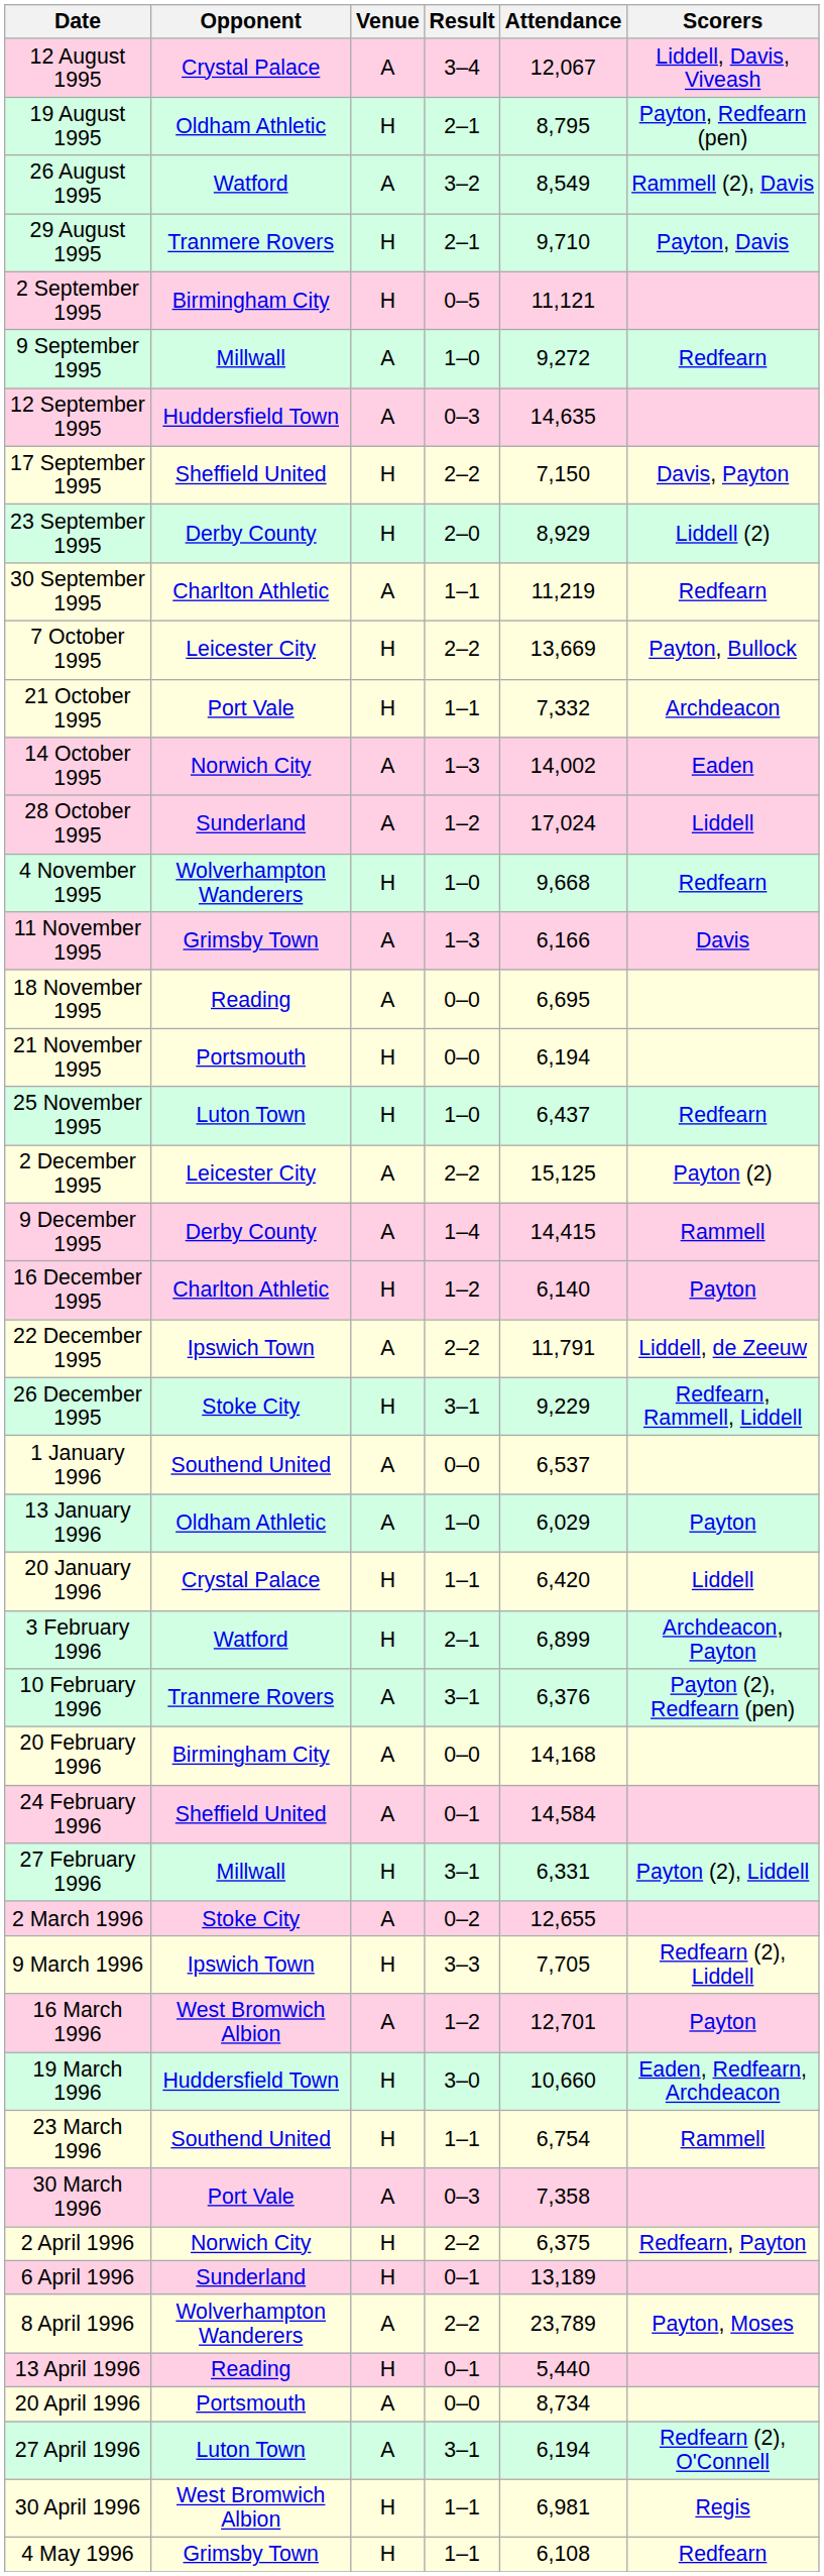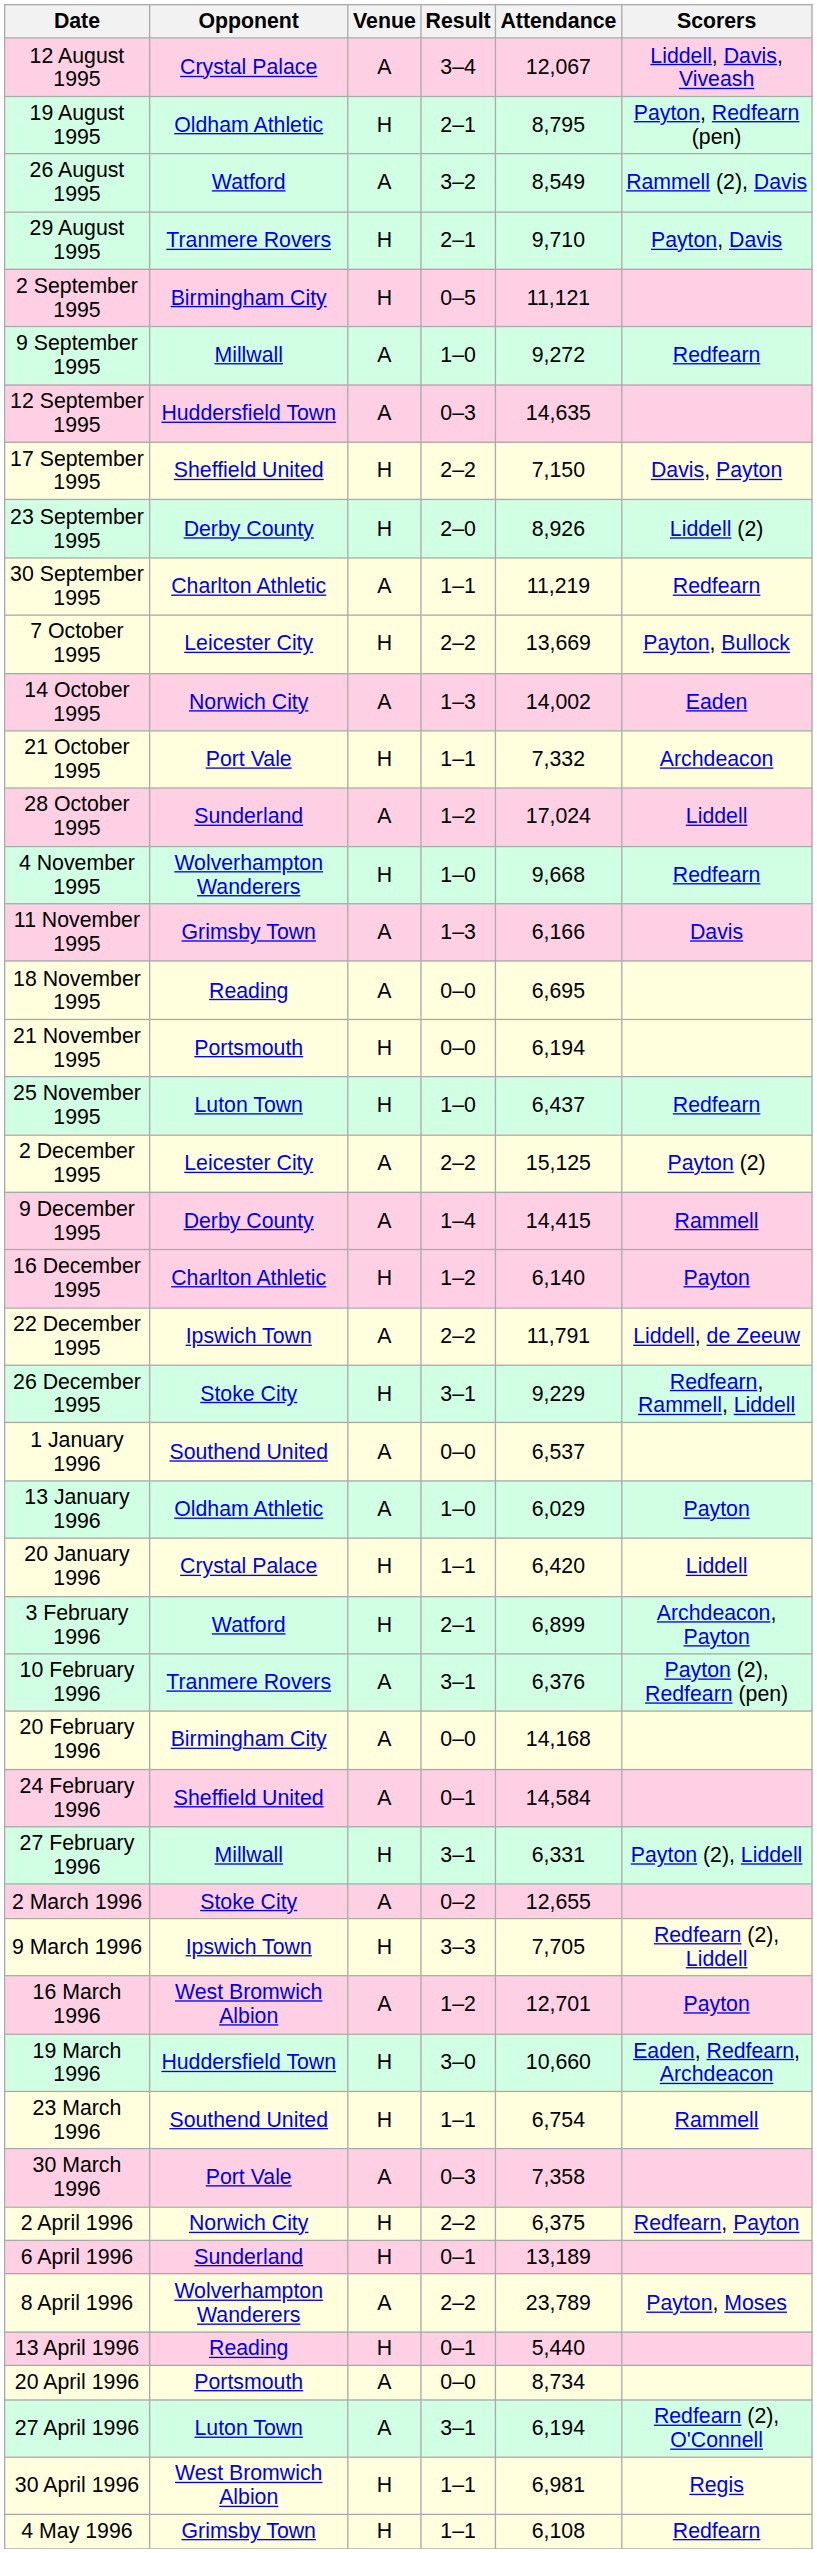23 September 1995 | Attendance: 8,929 -> 8,926
rows swapped: 14 October 1995 <-> 21 October 1995
